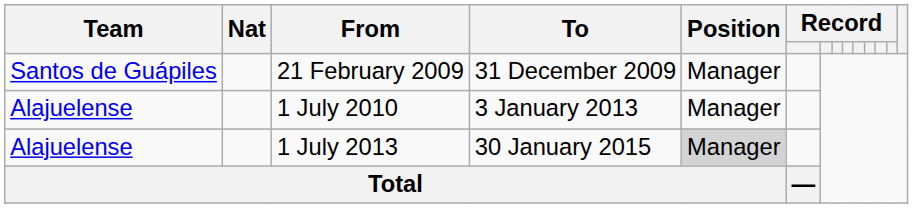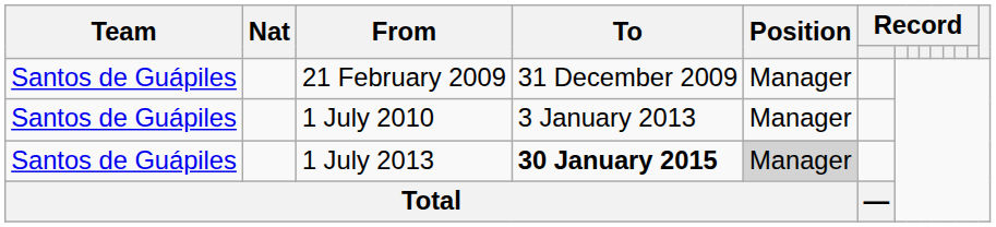1 July 2010 | Team: Alajuelense -> Santos de Guápiles
1 July 2013 | Team: Alajuelense -> Santos de Guápiles
1 July 2013 | To: normal -> bold
